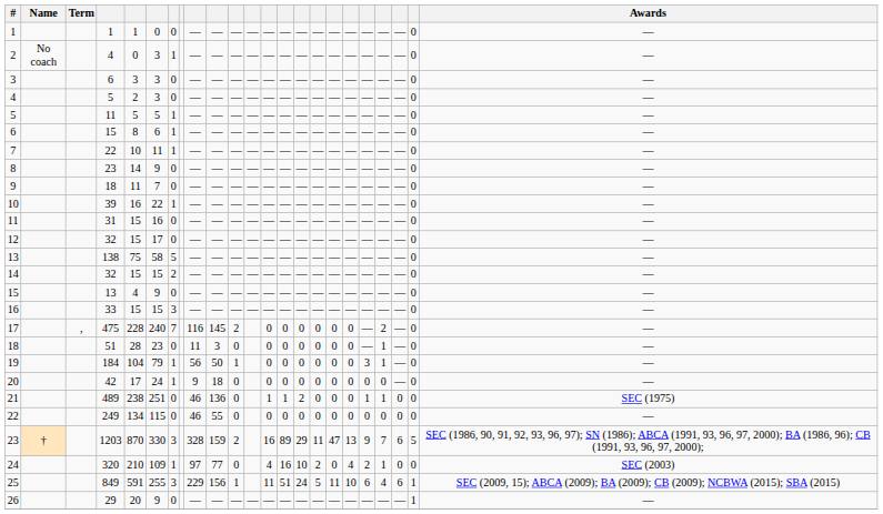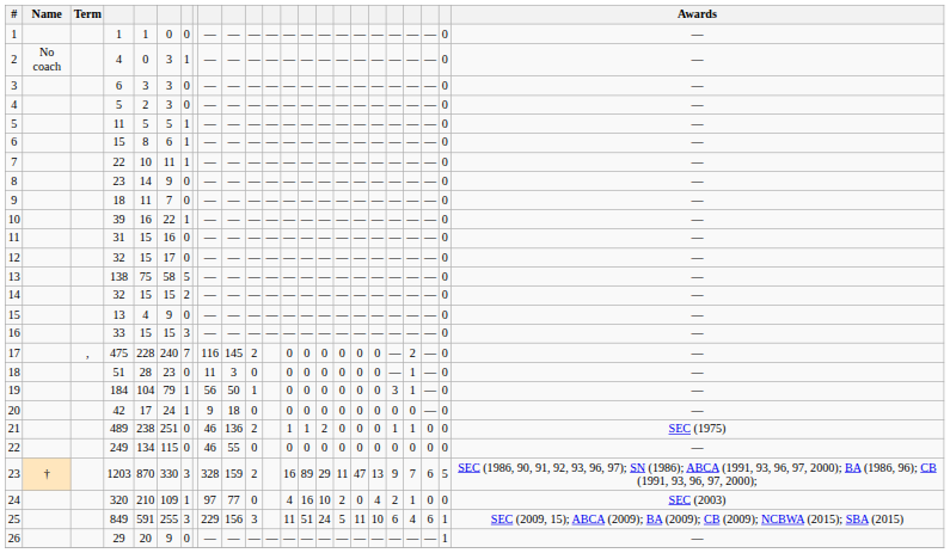21 | column 11: 0 -> 2
25 | column 11: 1 -> 3
